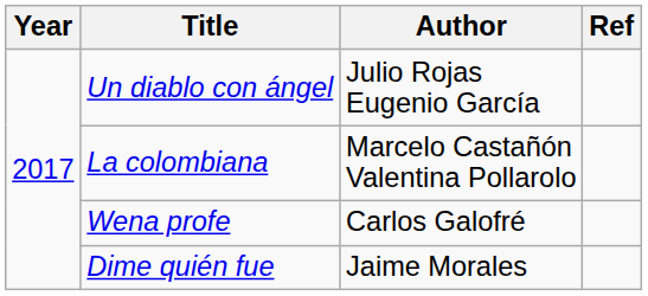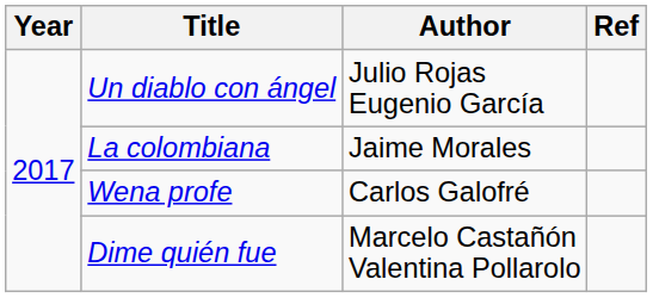La colombiana | Author: Marcelo Castañón Valentina Pollarolo -> Jaime Morales
Dime quién fue | Author: Jaime Morales -> Marcelo Castañón Valentina Pollarolo
